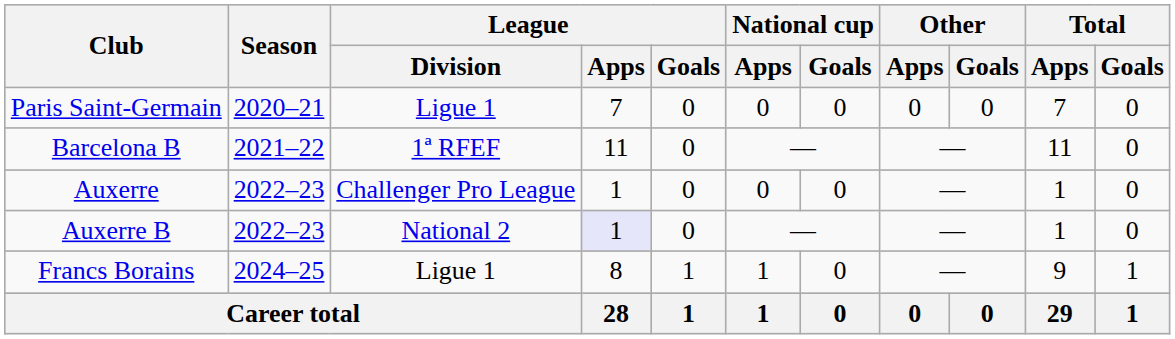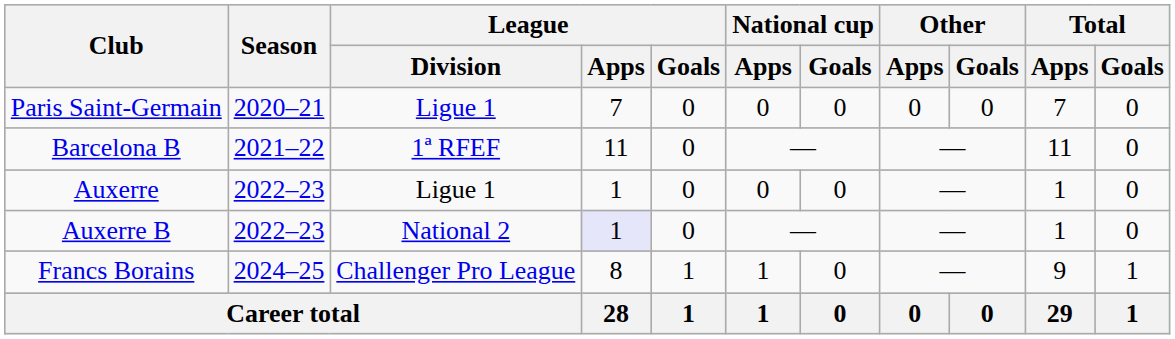Auxerre | League / Division: Challenger Pro League -> Ligue 1
Francs Borains | League / Division: Ligue 1 -> Challenger Pro League
